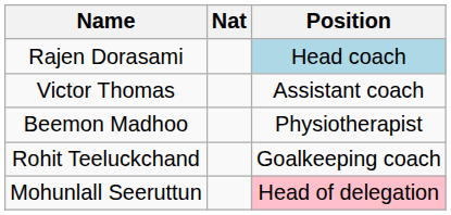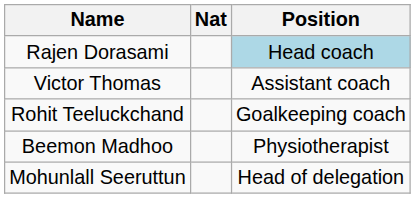rows swapped: Rohit Teeluckchand <-> Beemon Madhoo
Mohunlall Seeruttun | Position: pink background -> no background
